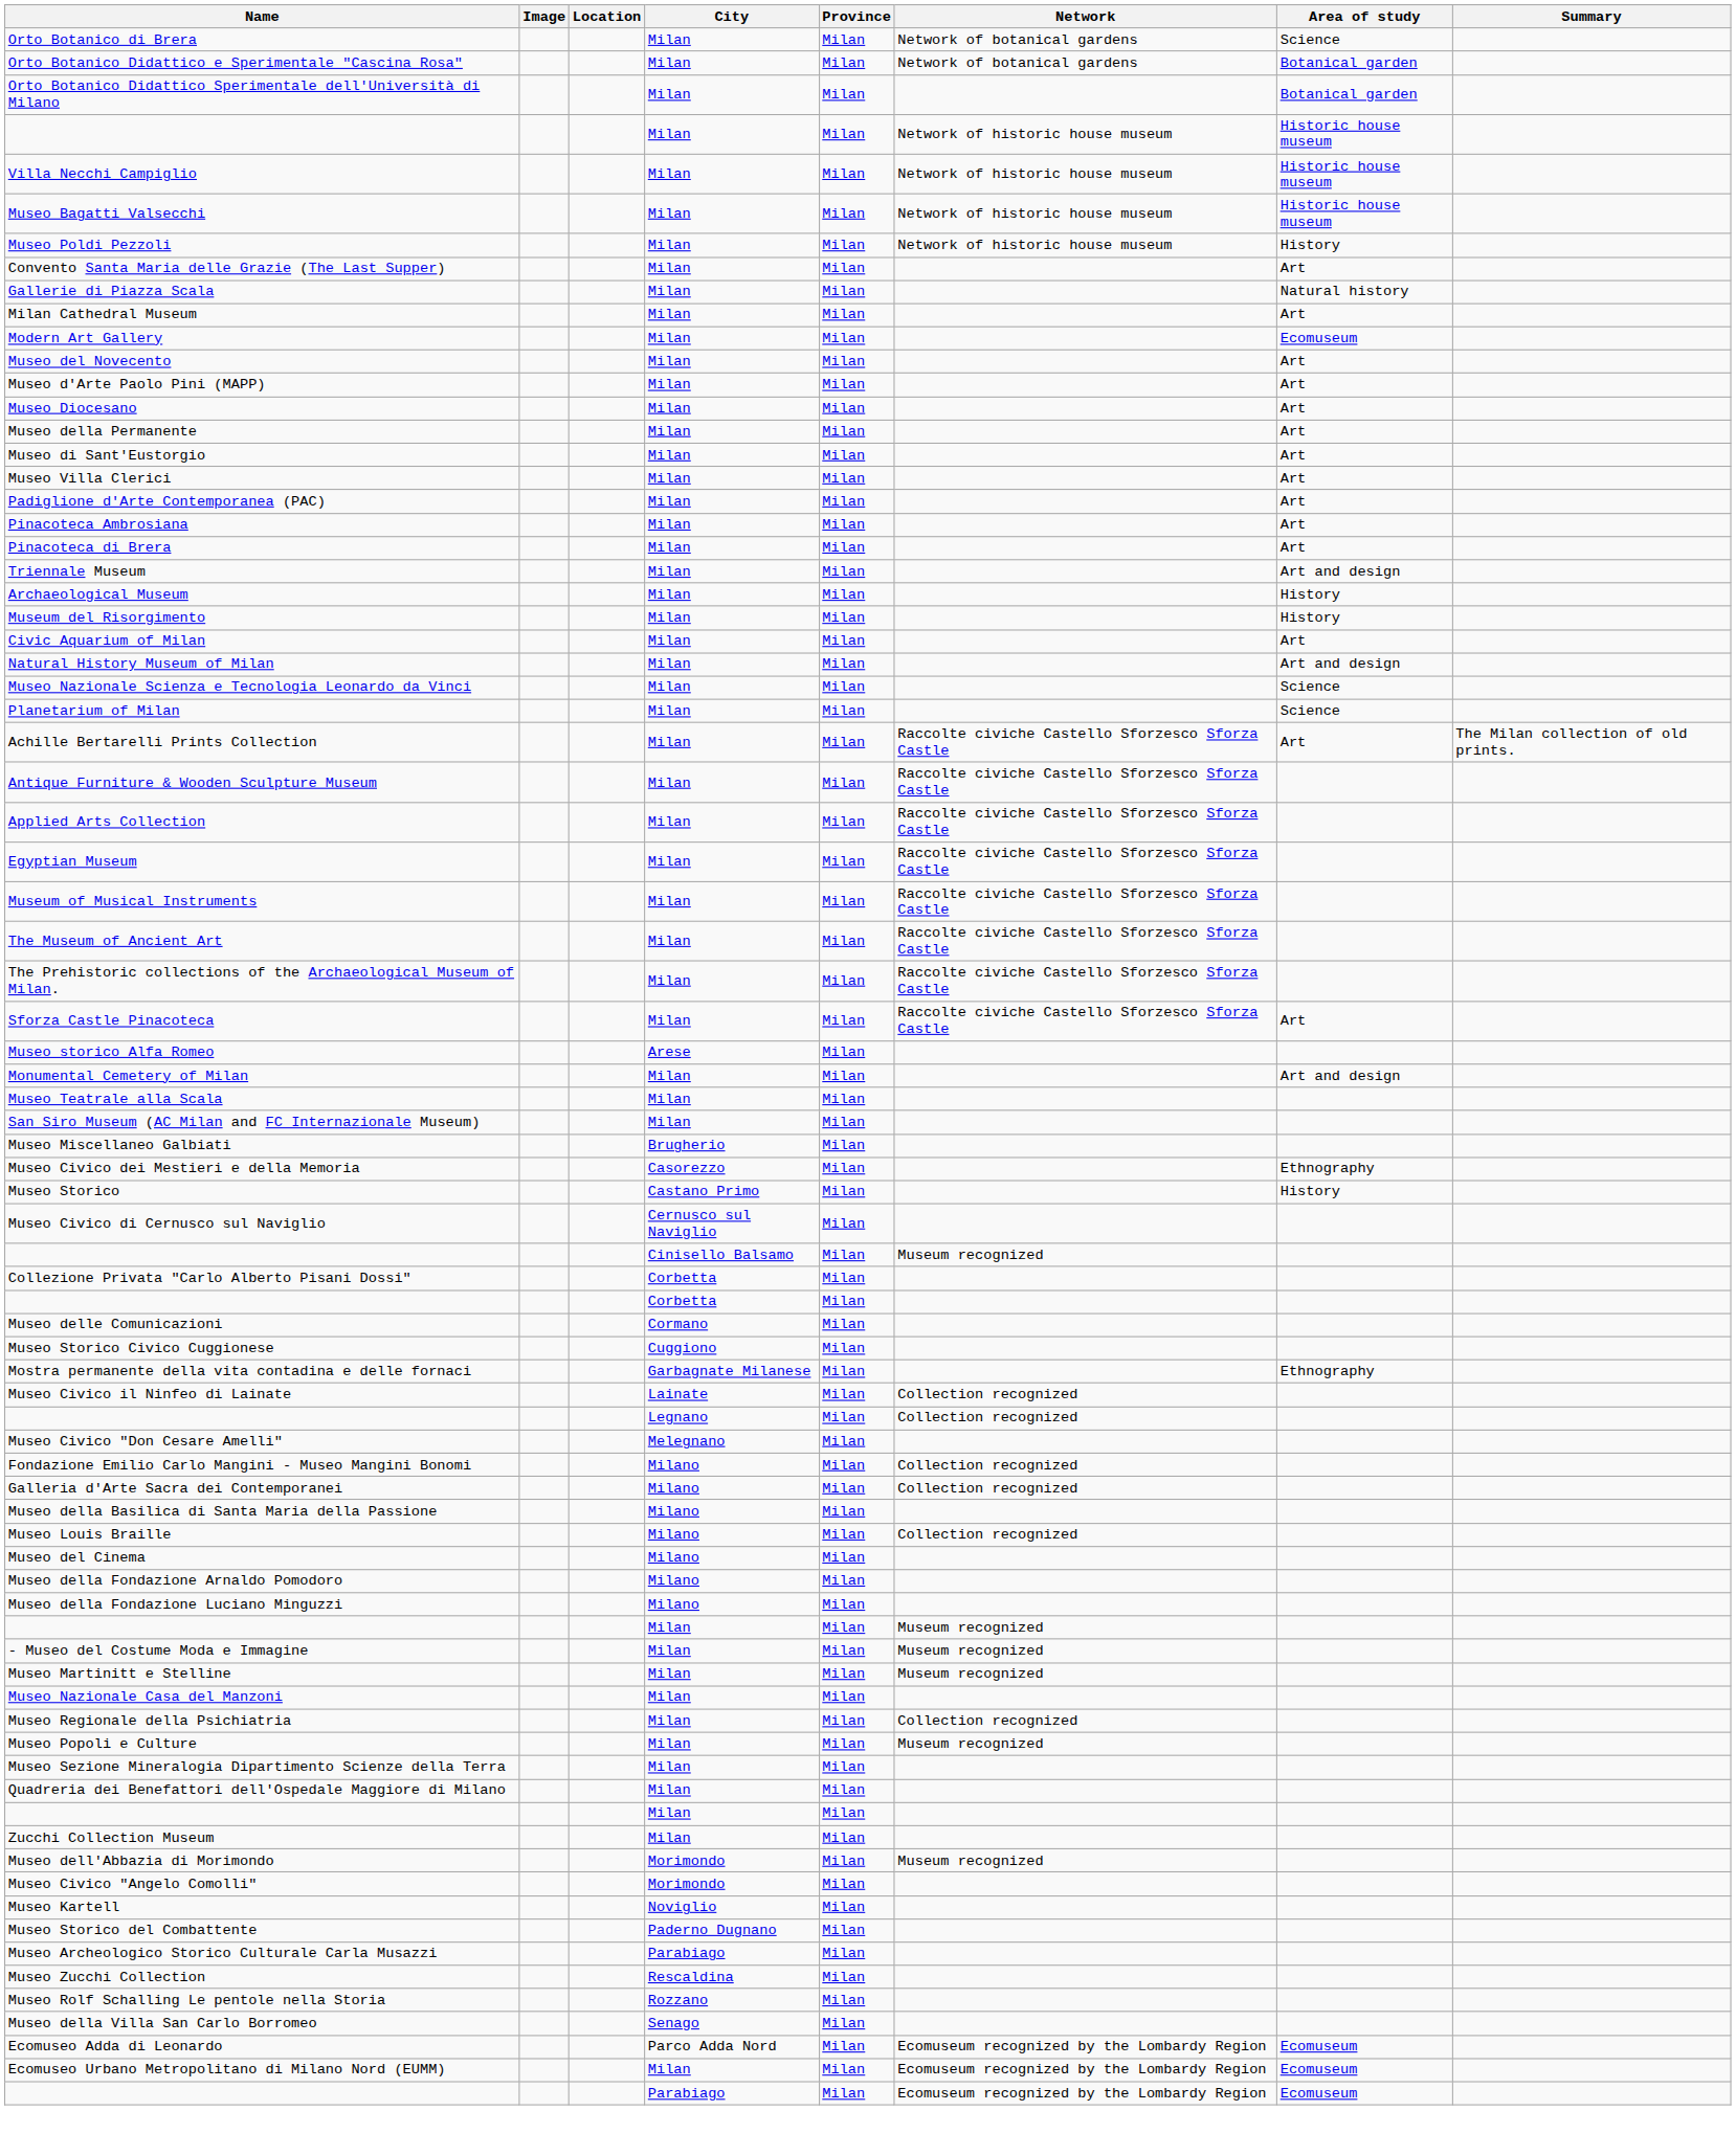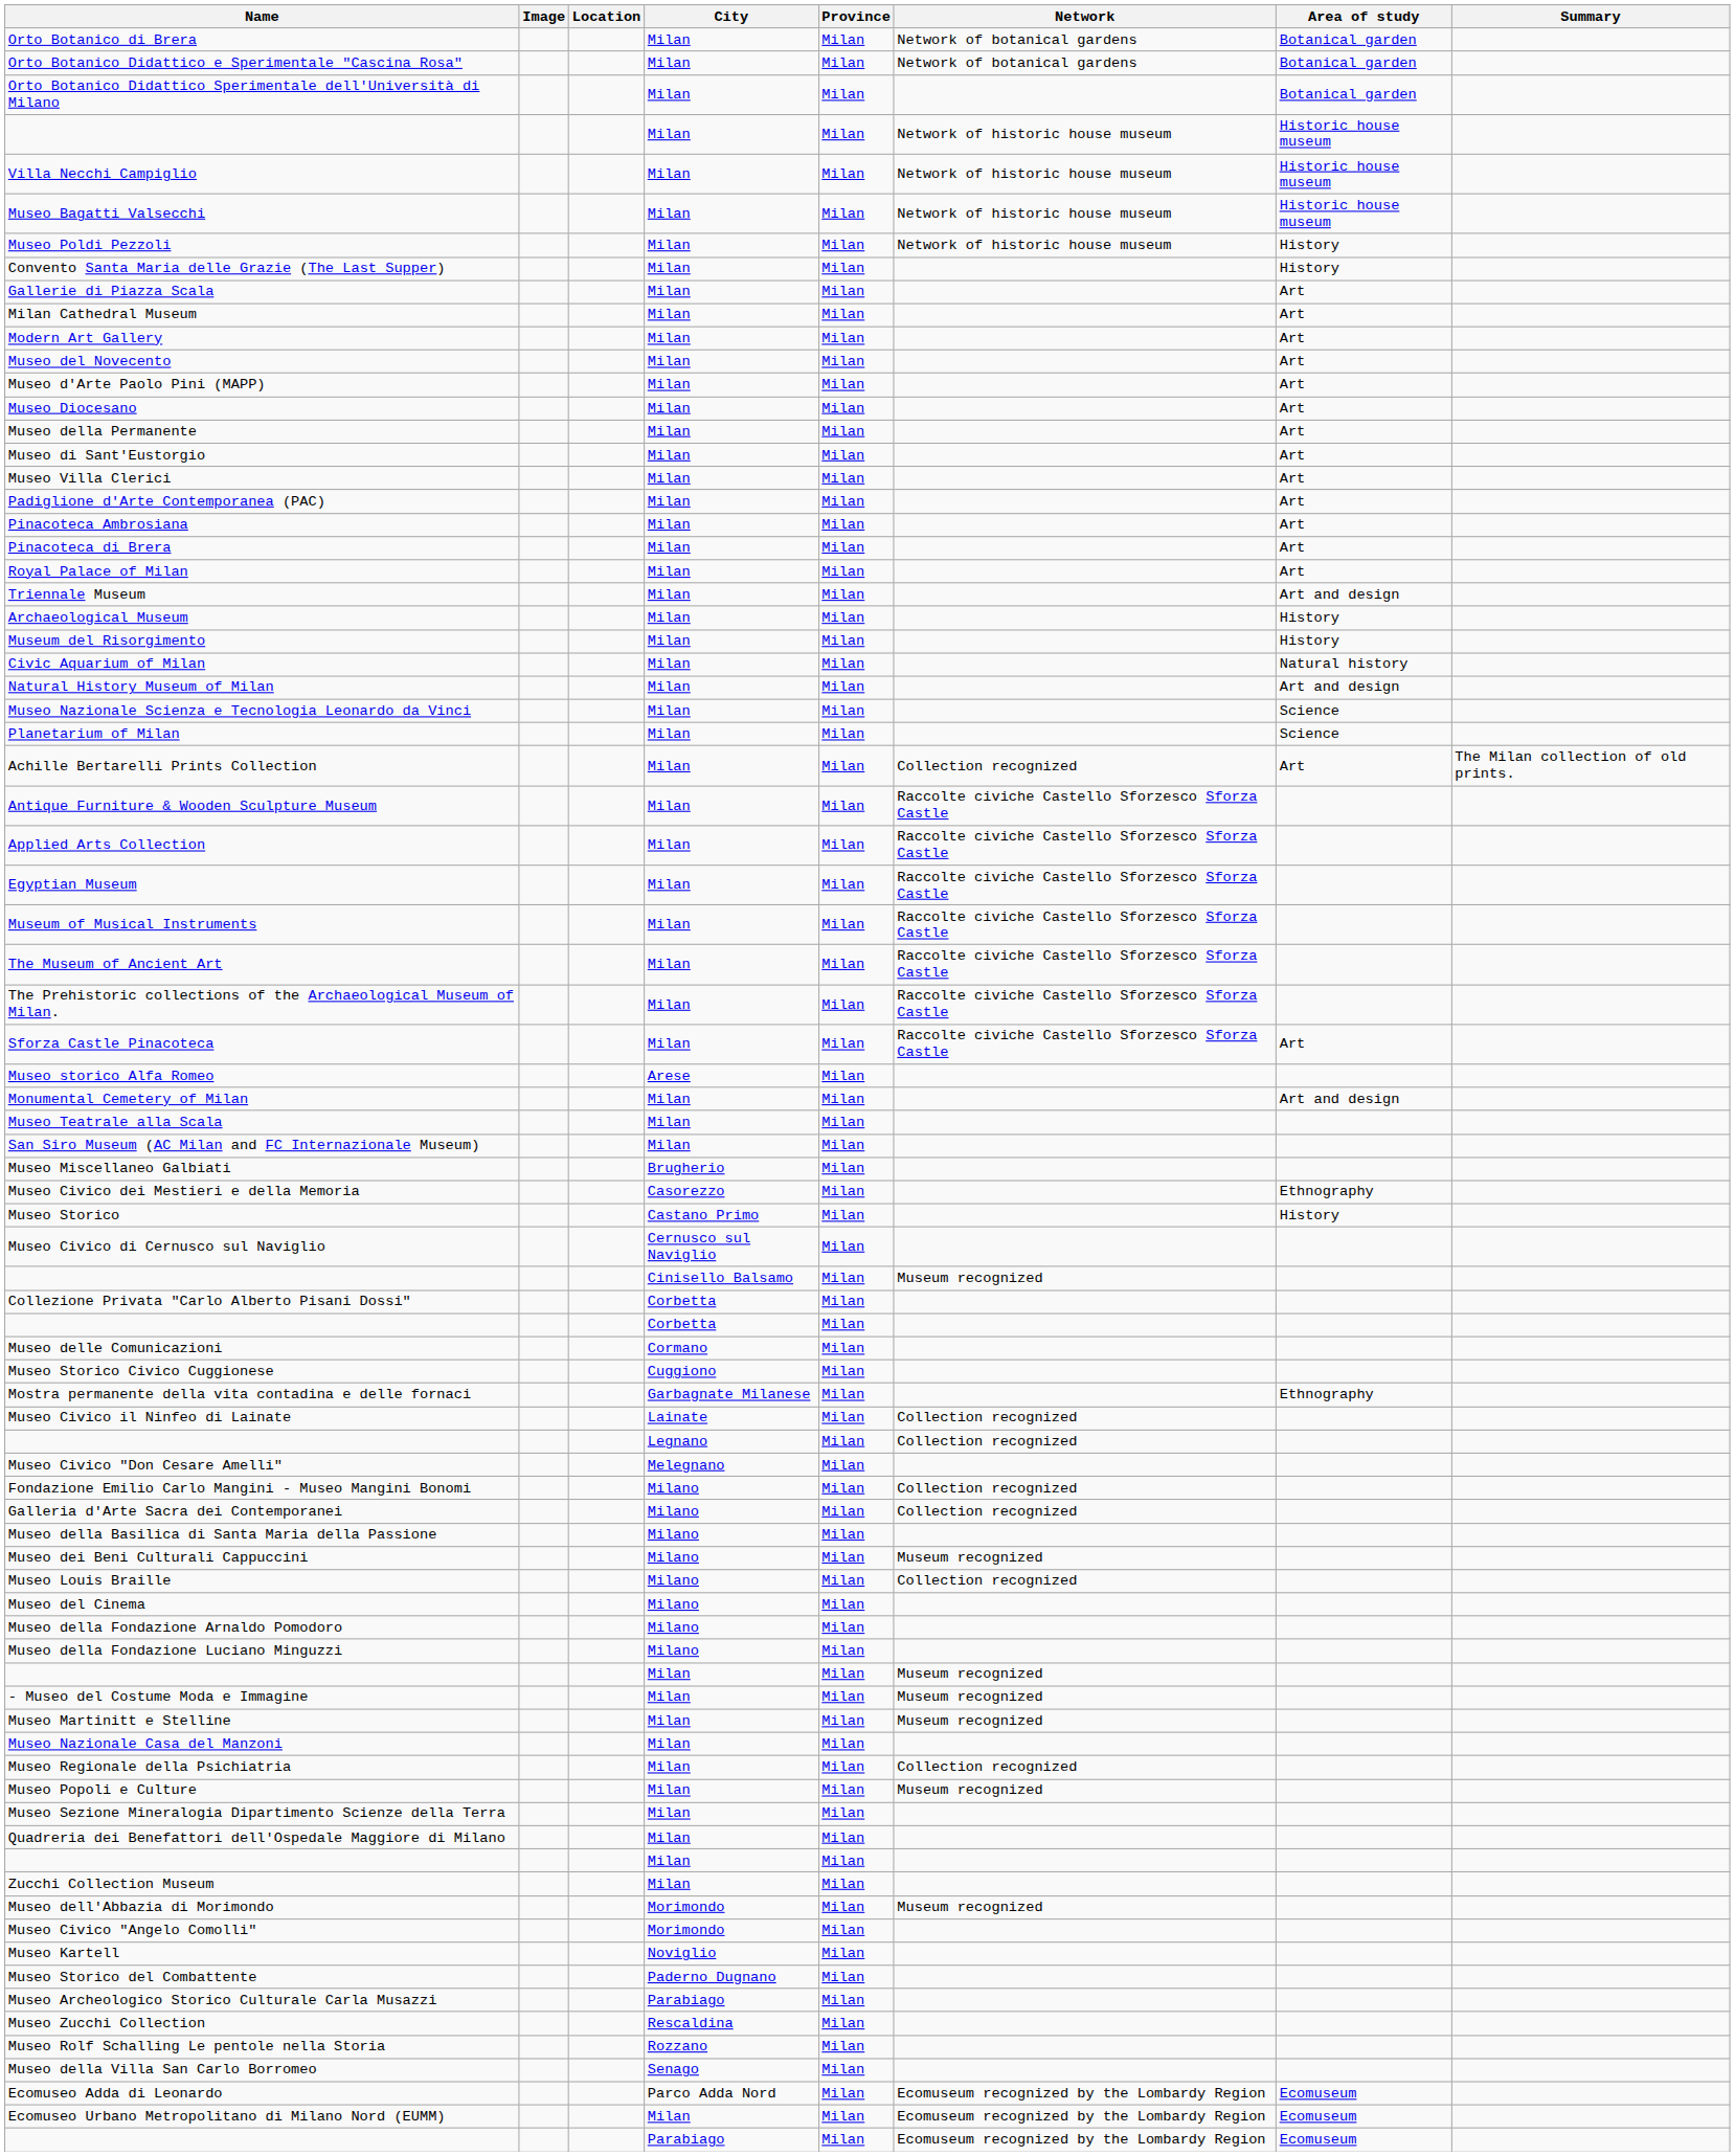Orto Botanico di Brera | Area of study: Science -> Botanical garden
Convento Santa Maria delle Grazie (The Last Supper) | Area of study: Art -> History
Gallerie di Piazza Scala | Area of study: Natural history -> Art
Modern Art Gallery | Area of study: Ecomuseum -> Art
+ row: Royal Palace of Milan | Milan | Milan | Art
Civic Aquarium of Milan | Area of study: Art -> Natural history
Achille Bertarelli Prints Collection | Network: Raccolte civiche Castello Sforzesco Sforza Castle -> Collection recognized
+ row: Museo dei Beni Culturali Cappuccini | Milano | Milan | Museum recognized
